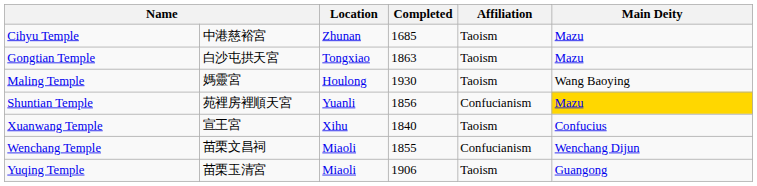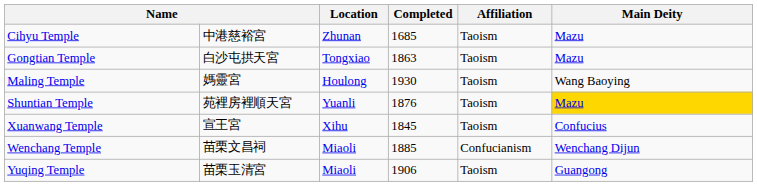Shuntian Temple | Completed: 1856 -> 1876
Shuntian Temple | Affiliation: Confucianism -> Taoism
Xuanwang Temple | Completed: 1840 -> 1845
Wenchang Temple | Completed: 1855 -> 1885
